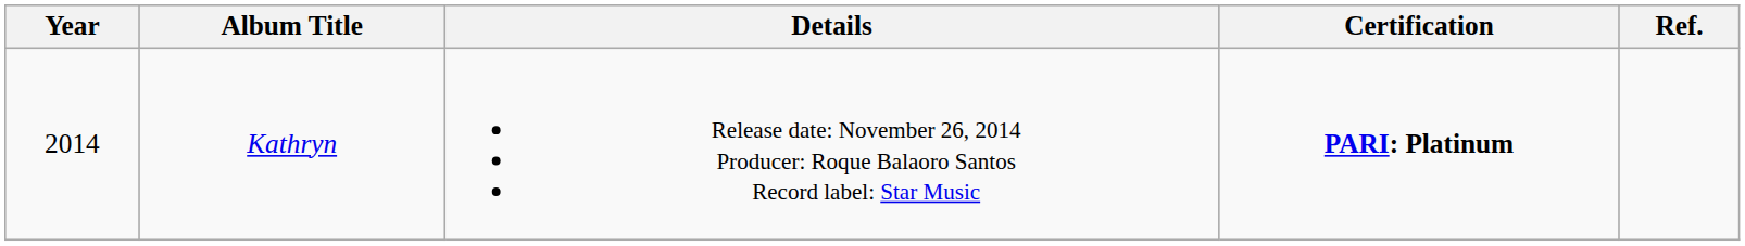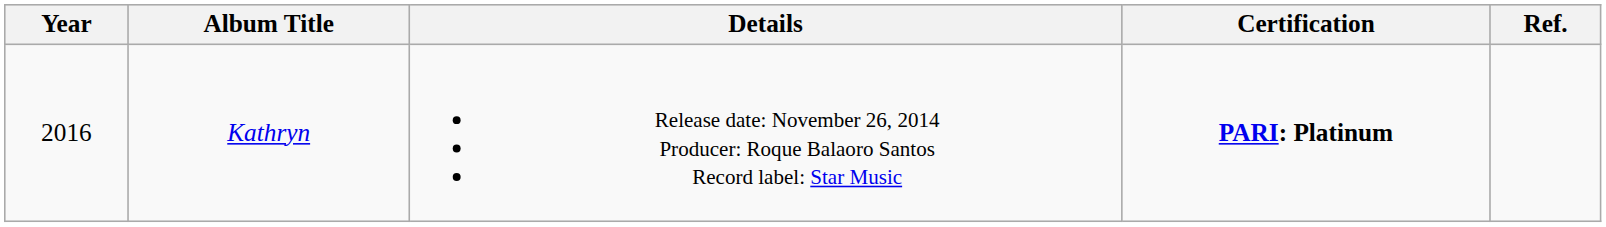Kathryn | Year: 2014 -> 2016
